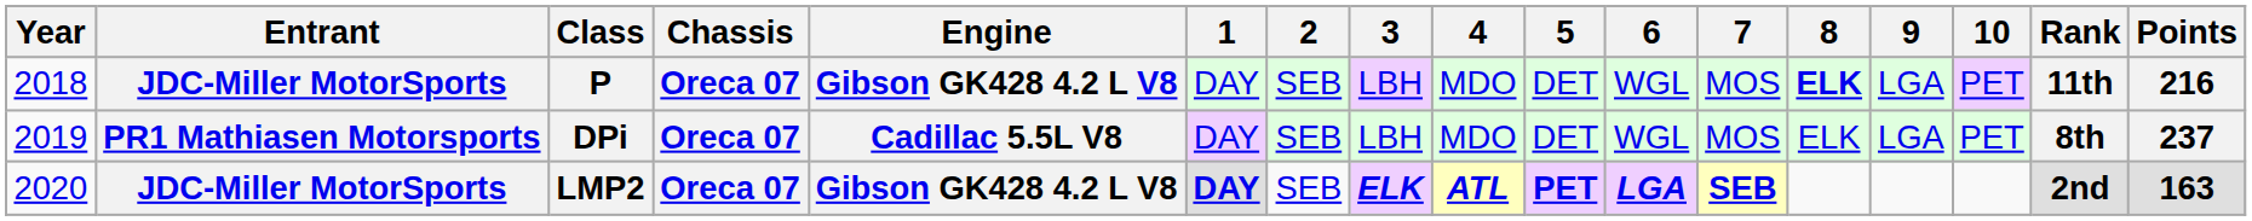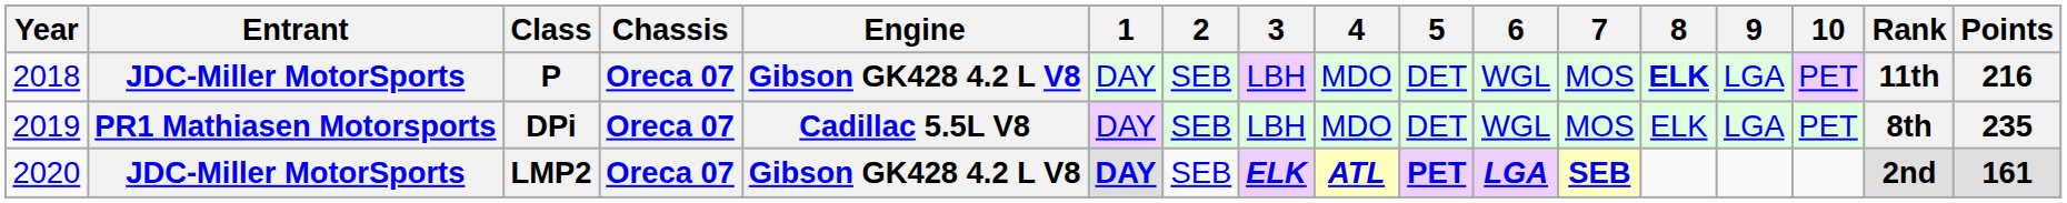DPi | Points: 237 -> 235
LMP2 | Points: 163 -> 161
